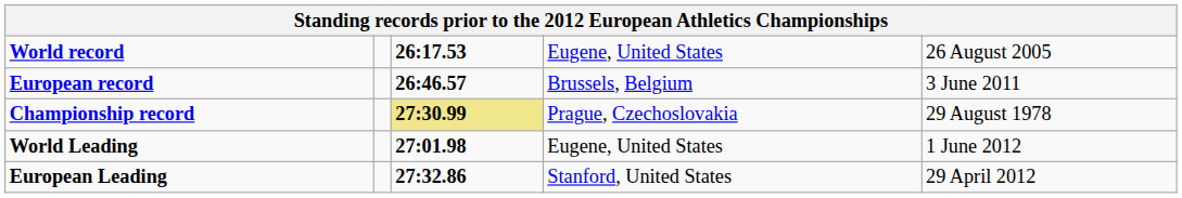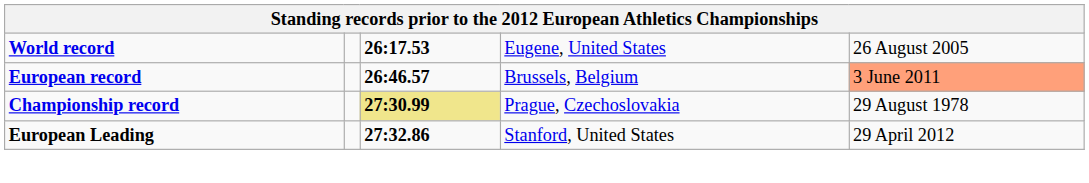European record | column 5: no background -> lightsalmon background
- row: World Leading | 27:01.98 | Eugene, United States | 1 June 2012
